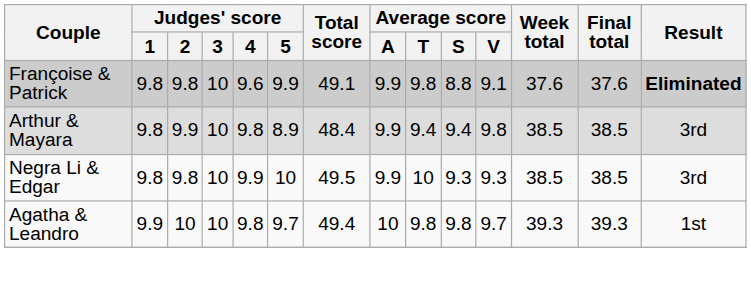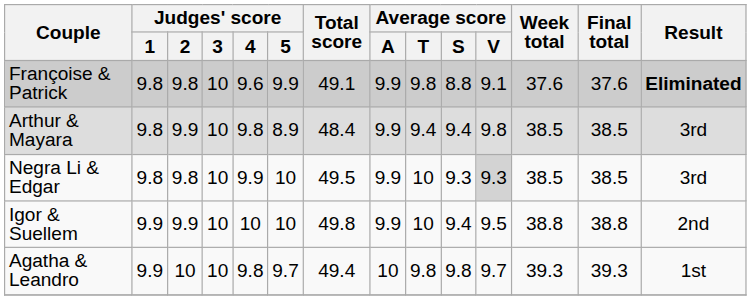Negra Li & Edgar | Average score / V: no background -> lightgrey background
+ row: Igor & Suellem | 9.9 | 9.9 | 10 | 10 | 10 | 49.8 | 9.9 | 10 | 9.4 | 9.5 | 38.8 | 38.8 | 2nd
